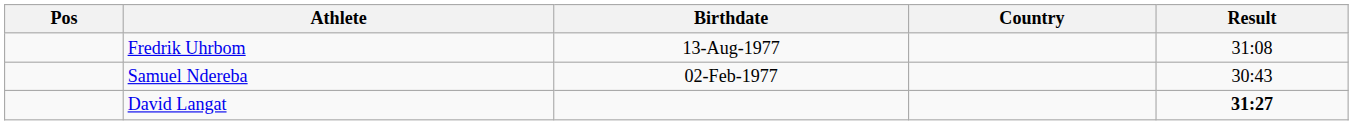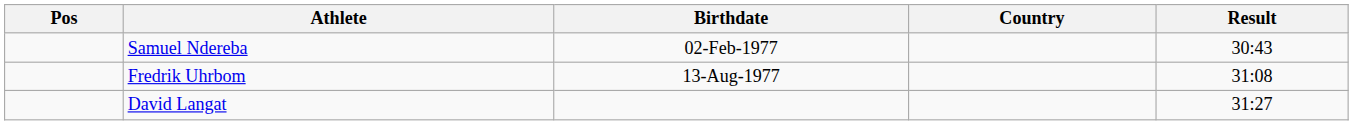rows swapped: Samuel Ndereba <-> Fredrik Uhrbom
David Langat | Result: bold -> normal
